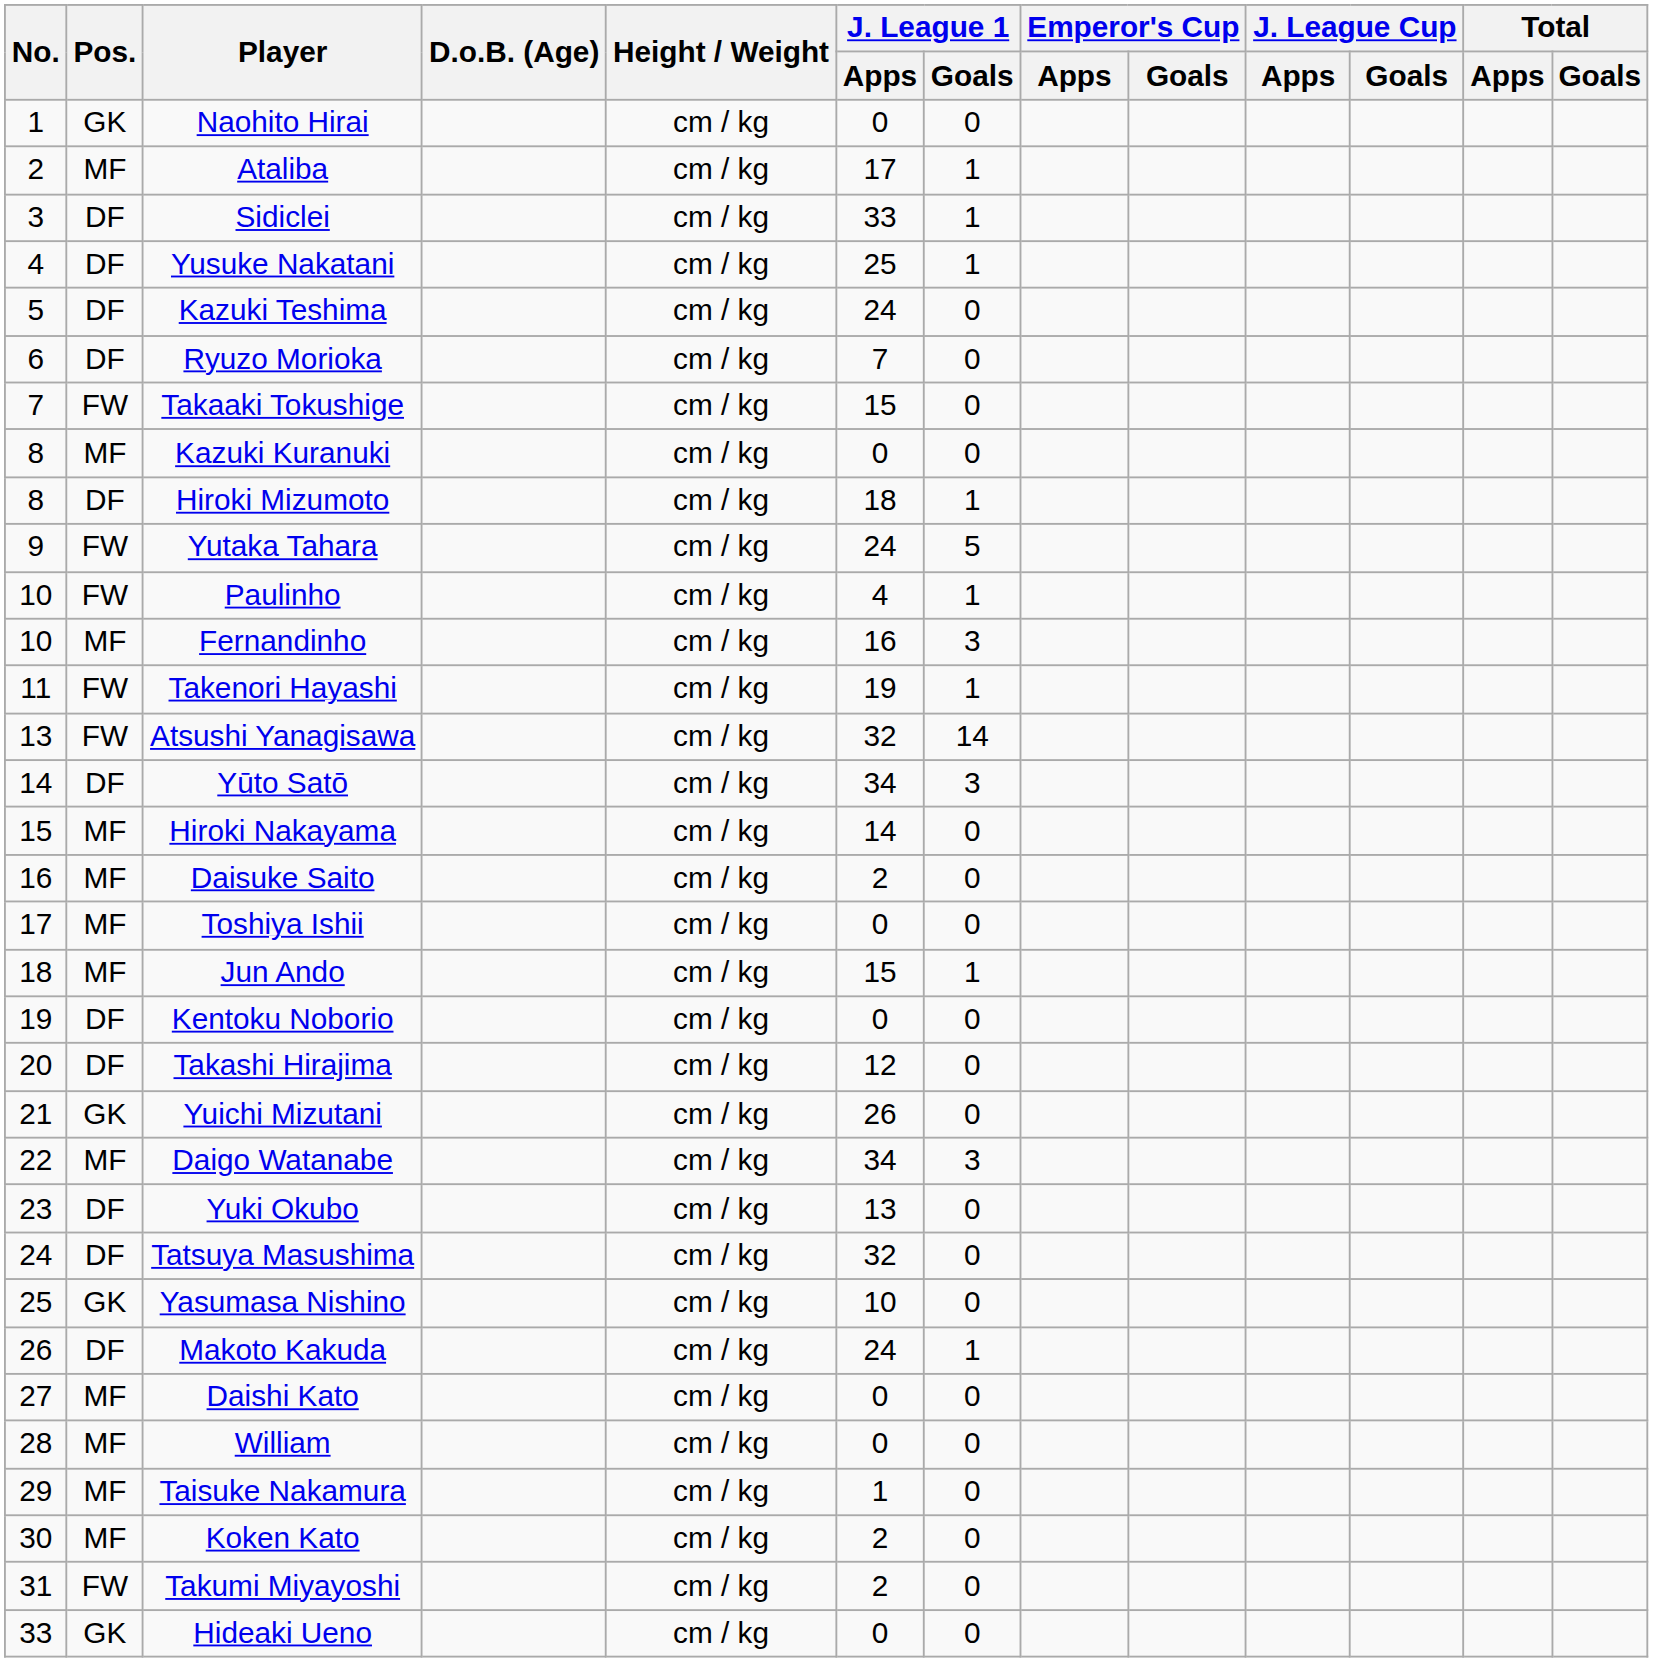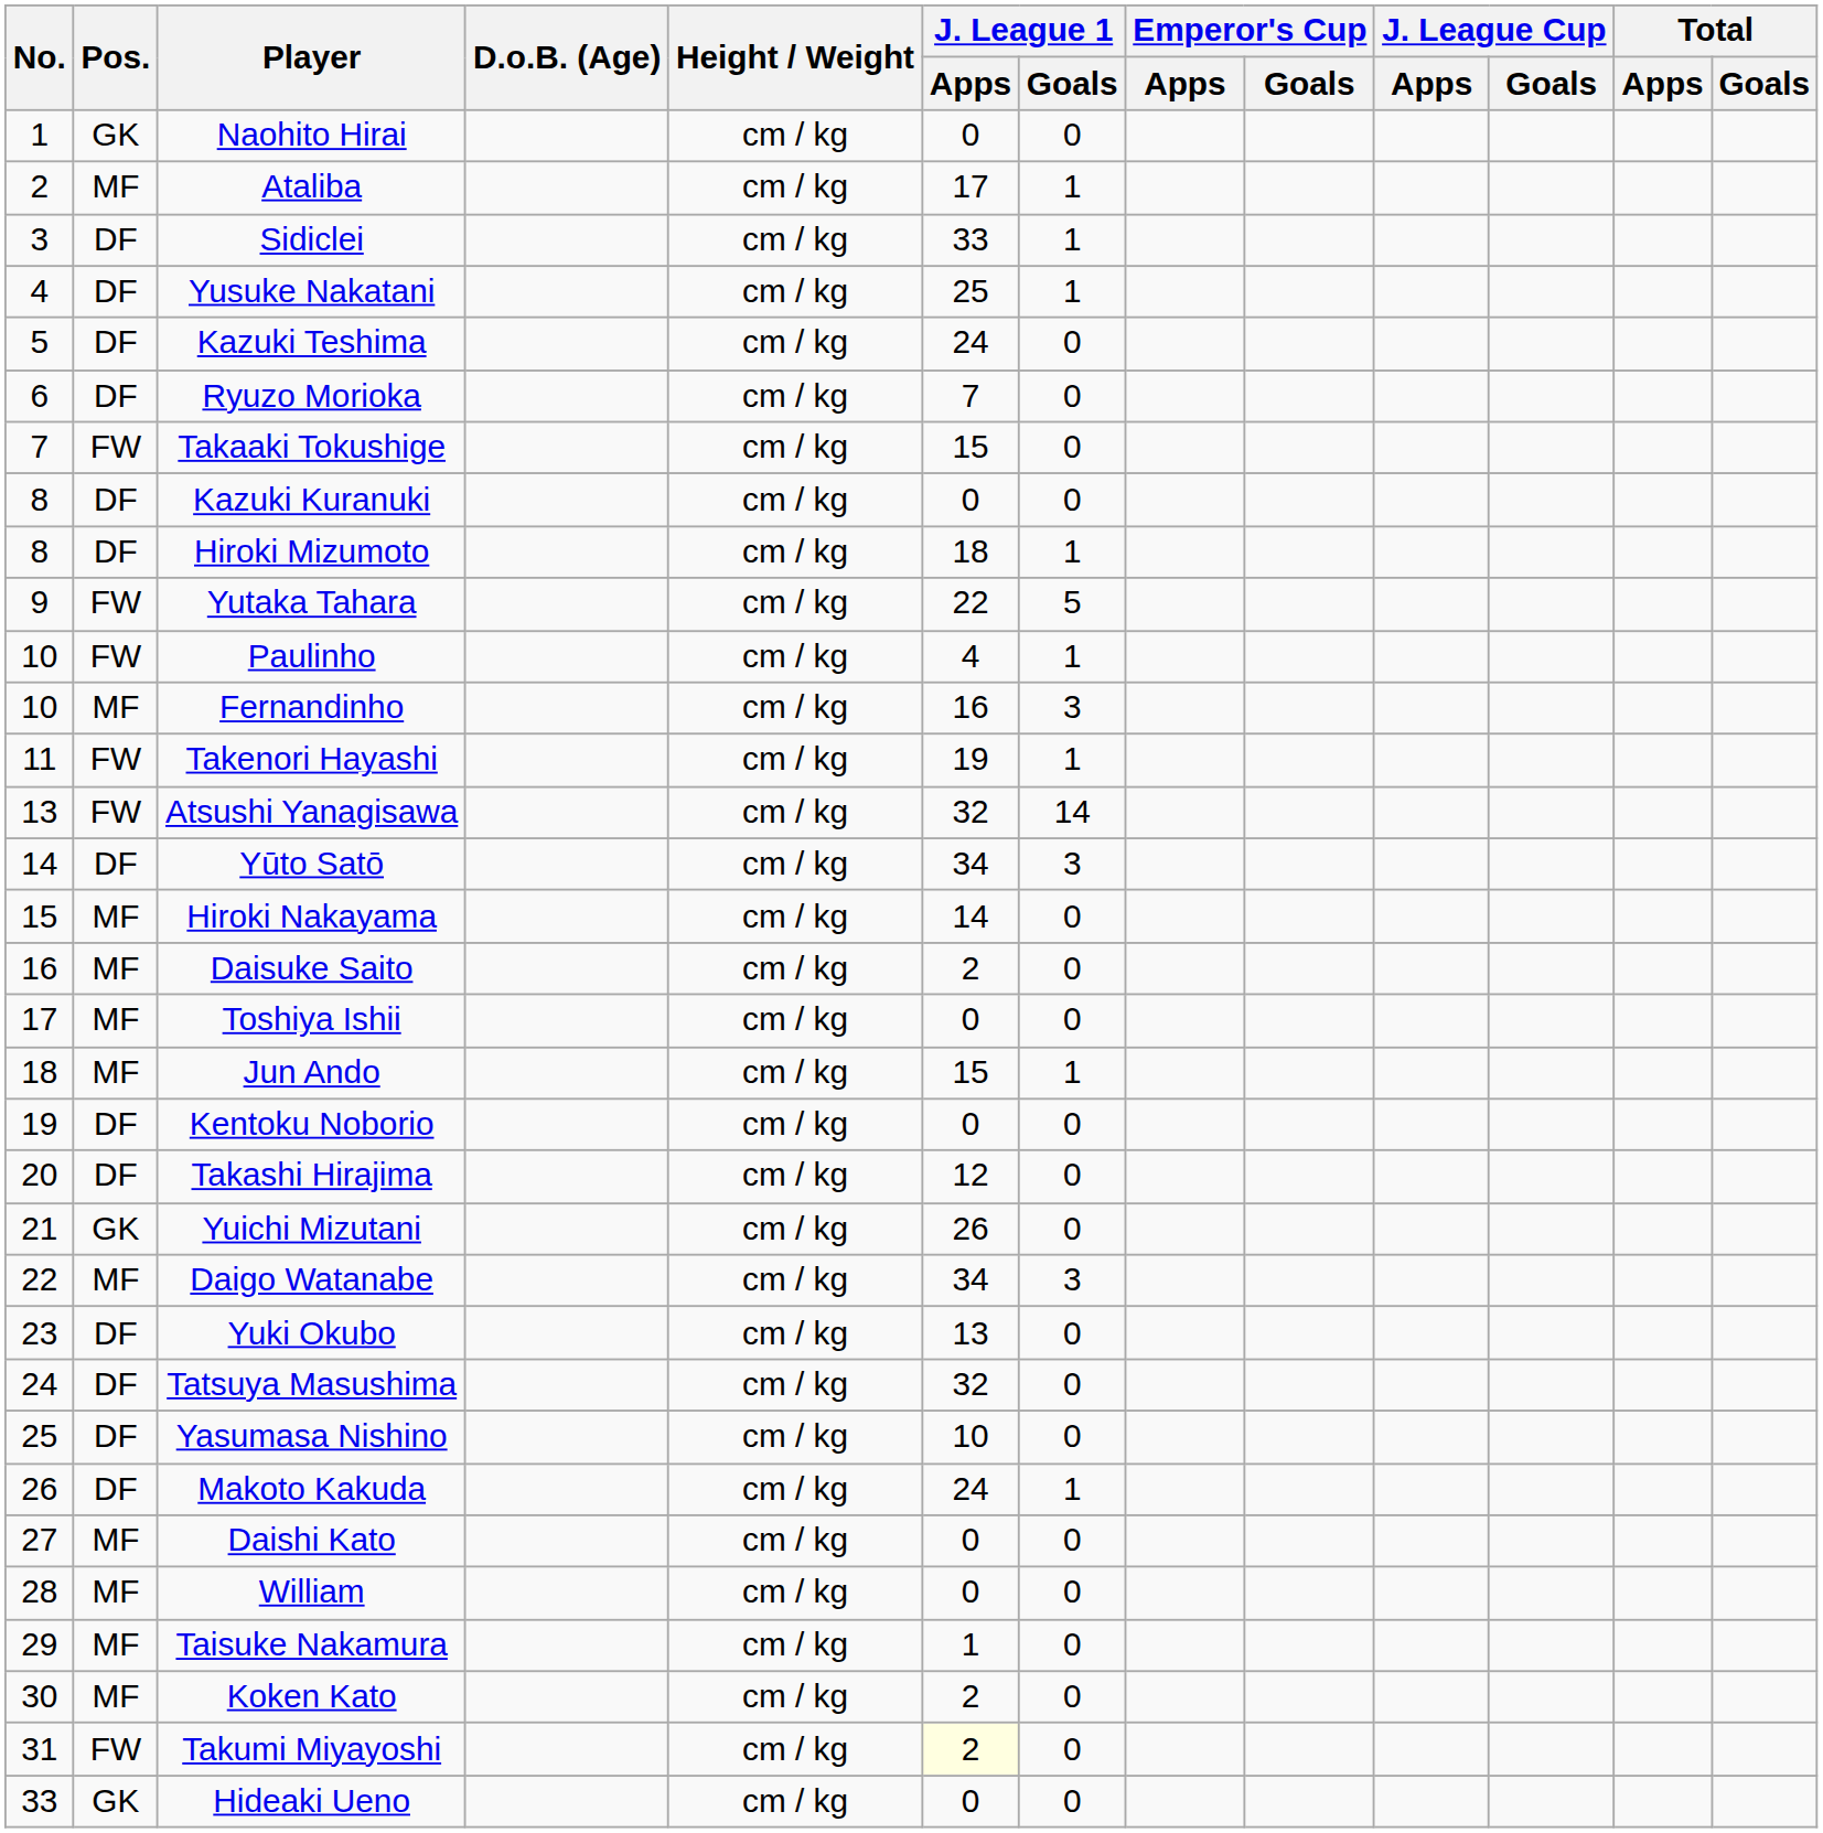Kazuki Kuranuki | Pos.: MF -> DF
Yutaka Tahara | J. League 1 / Apps: 24 -> 22
Yasumasa Nishino | Pos.: GK -> DF
Takumi Miyayoshi | J. League 1 / Apps: no background -> lightyellow background
